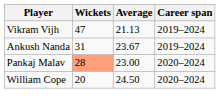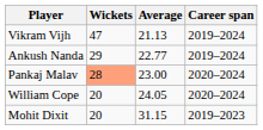Ankush Nanda | Wickets: 31 -> 29
Ankush Nanda | Average: 23.67 -> 22.77
William Cope | Average: 24.50 -> 24.05
+ row: Mohit Dixit | 20 | 31.15 | 2019–2023
